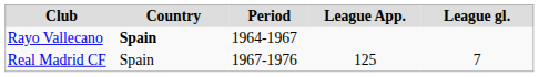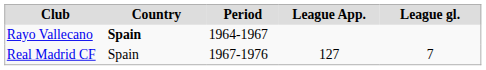Real Madrid CF | League App.: 125 -> 127
